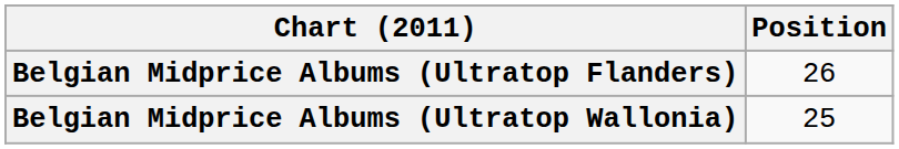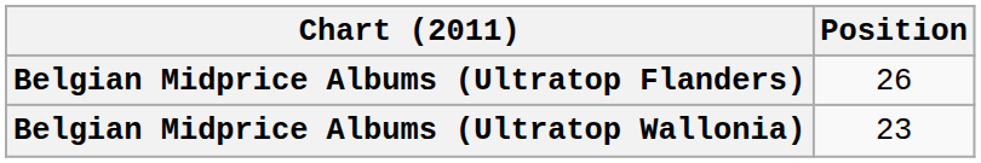Belgian Midprice Albums (Ultratop Wallonia) | Position: 25 -> 23
